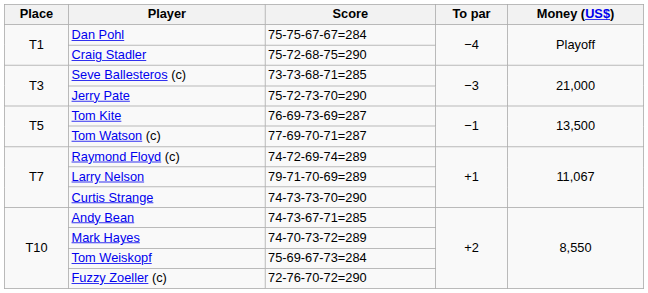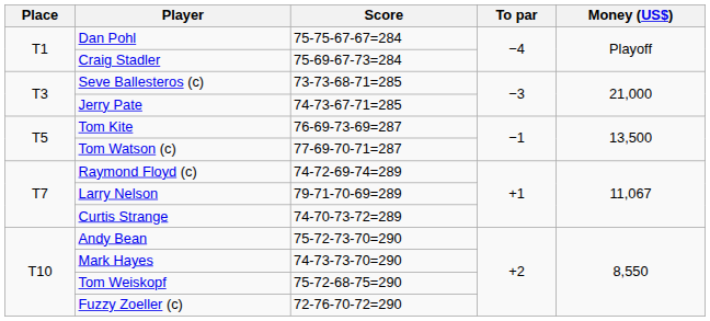Craig Stadler | Score: 75-72-68-75=290 -> 75-69-67-73=284
Jerry Pate | Score: 75-72-73-70=290 -> 74-73-67-71=285
Curtis Strange | Score: 74-73-73-70=290 -> 74-70-73-72=289
Andy Bean | Score: 74-73-67-71=285 -> 75-72-73-70=290
Mark Hayes | Score: 74-70-73-72=289 -> 74-73-73-70=290
Tom Weiskopf | Score: 75-69-67-73=284 -> 75-72-68-75=290
